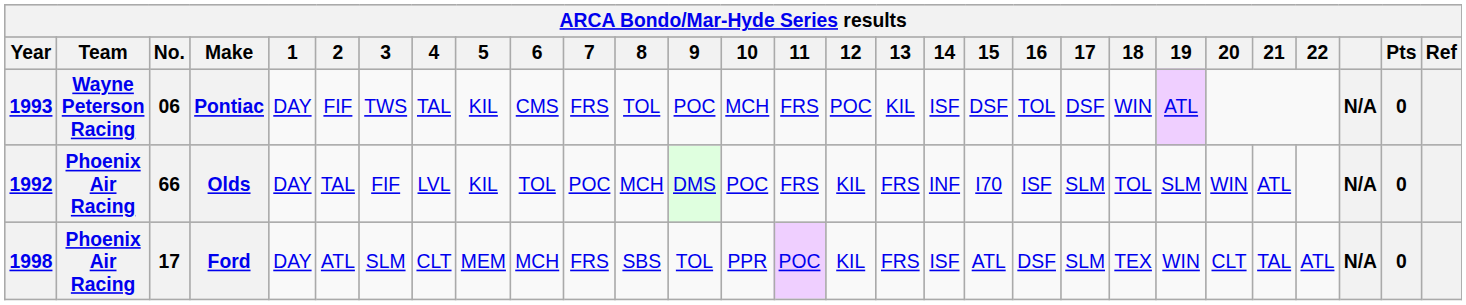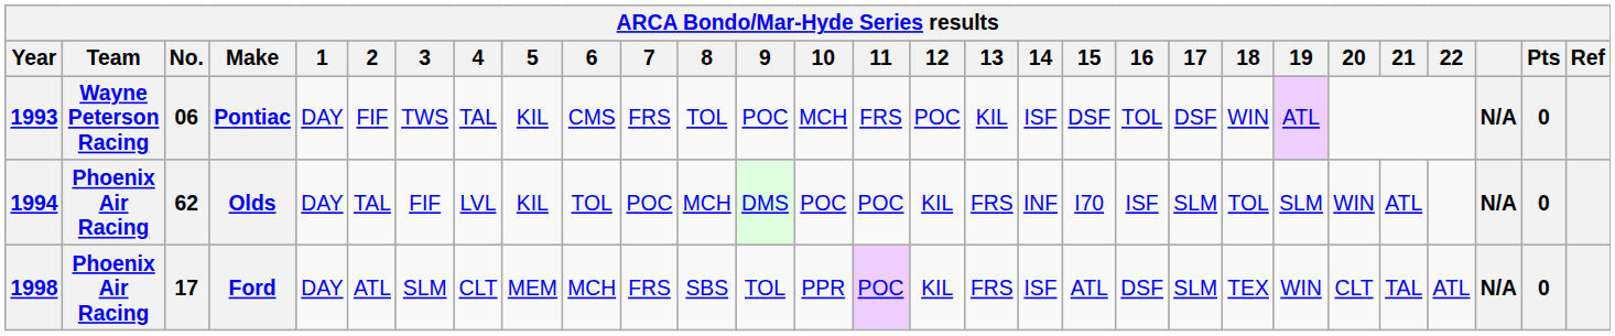Olds | Year: 1992 -> 1994
Olds | No.: 66 -> 62
Olds | 11: FRS -> POC
